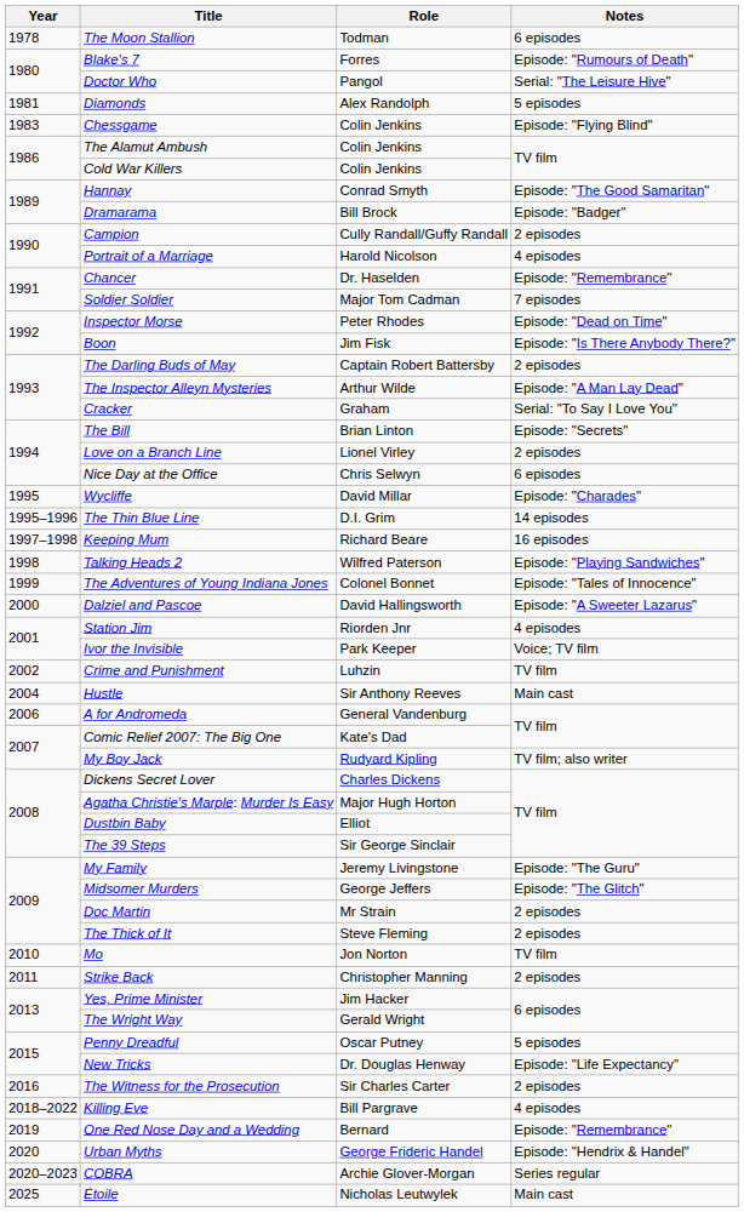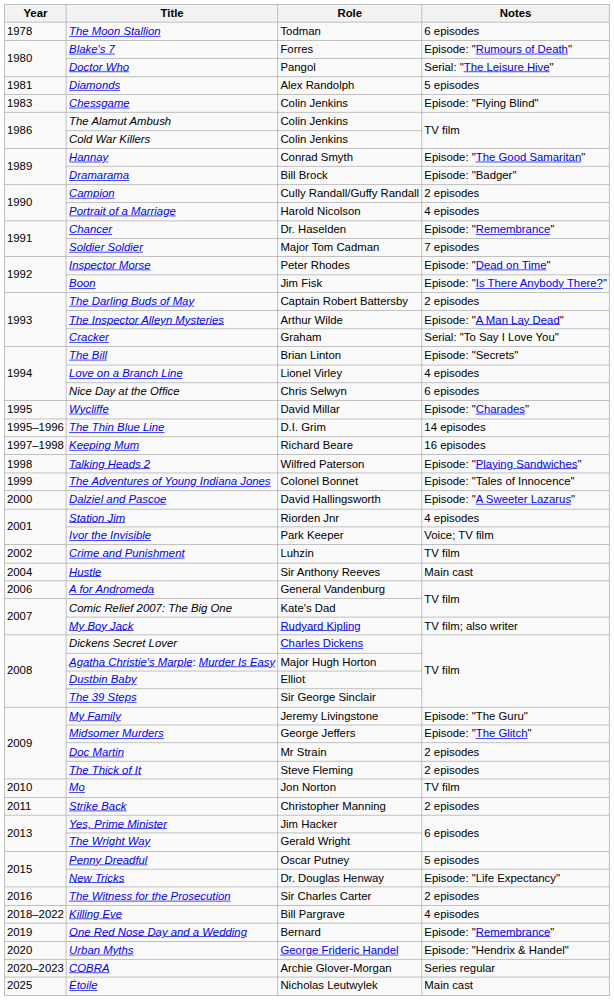Love on a Branch Line | Notes: 2 episodes -> 4 episodes
